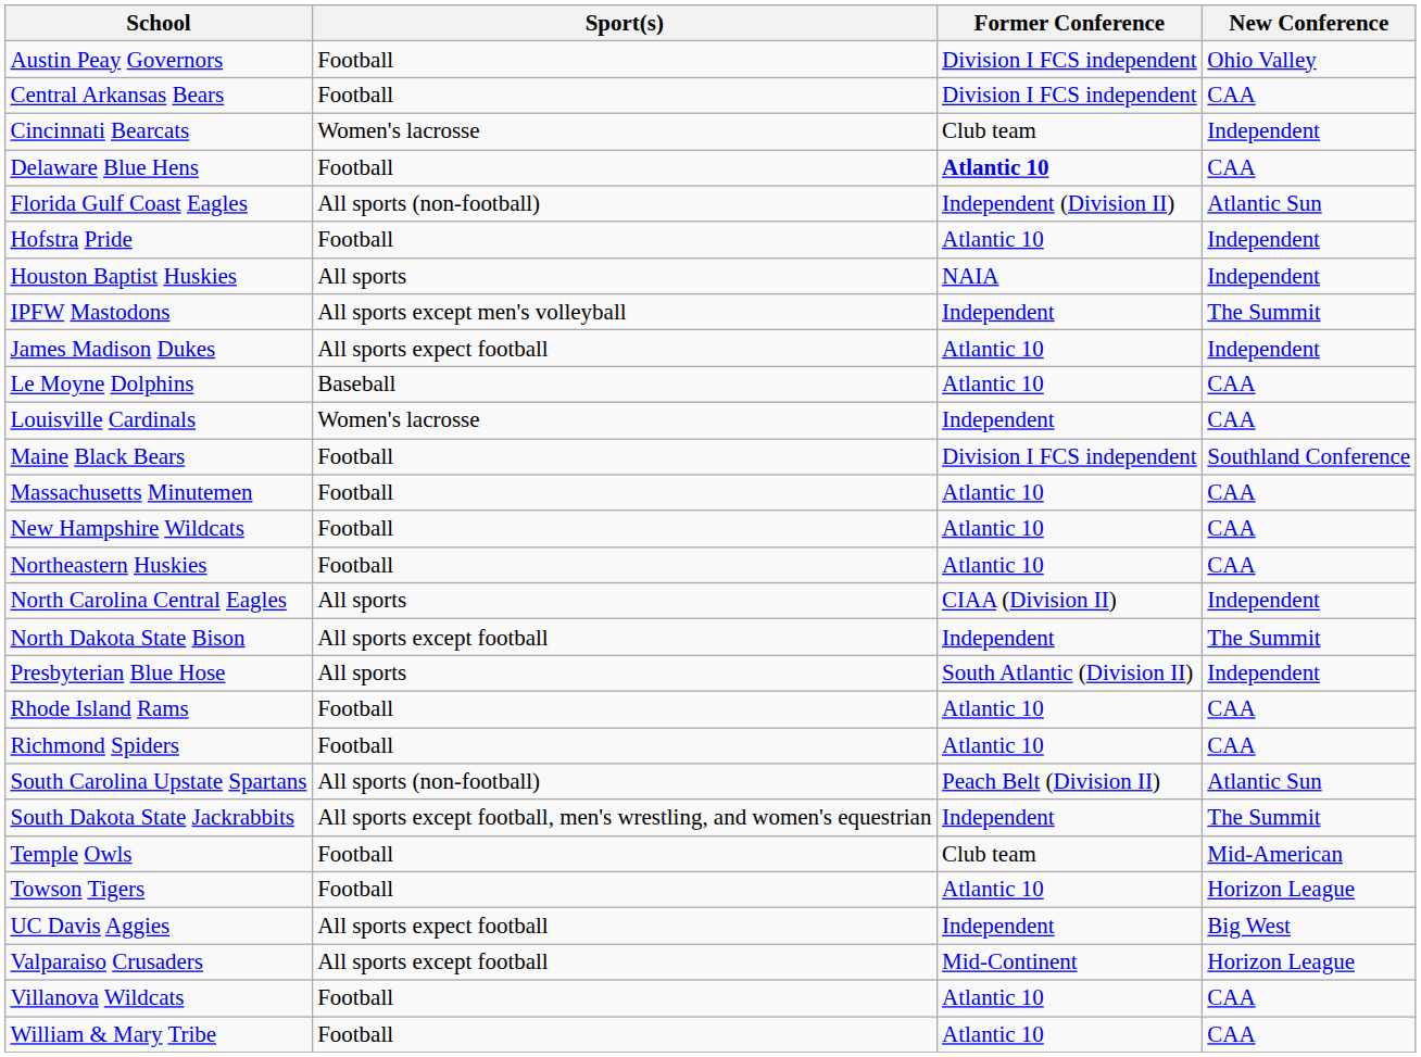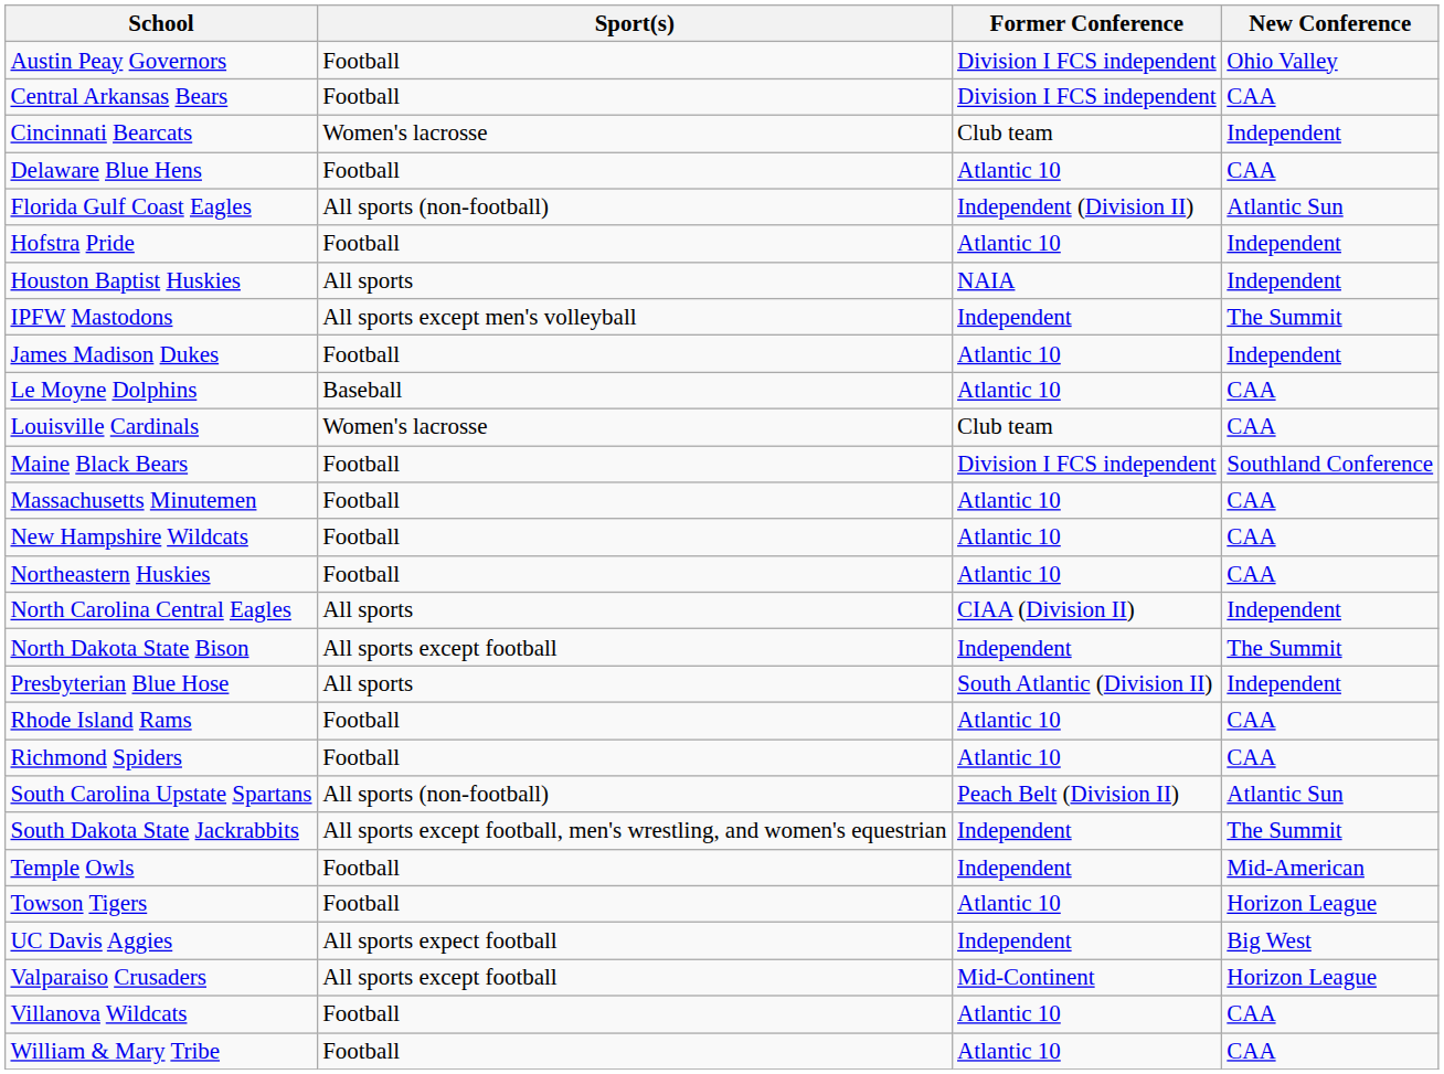Delaware Blue Hens | Former Conference: bold -> normal
James Madison Dukes | Sport(s): All sports expect football -> Football
Louisville Cardinals | Former Conference: Independent -> Club team
Temple Owls | Former Conference: Club team -> Independent
